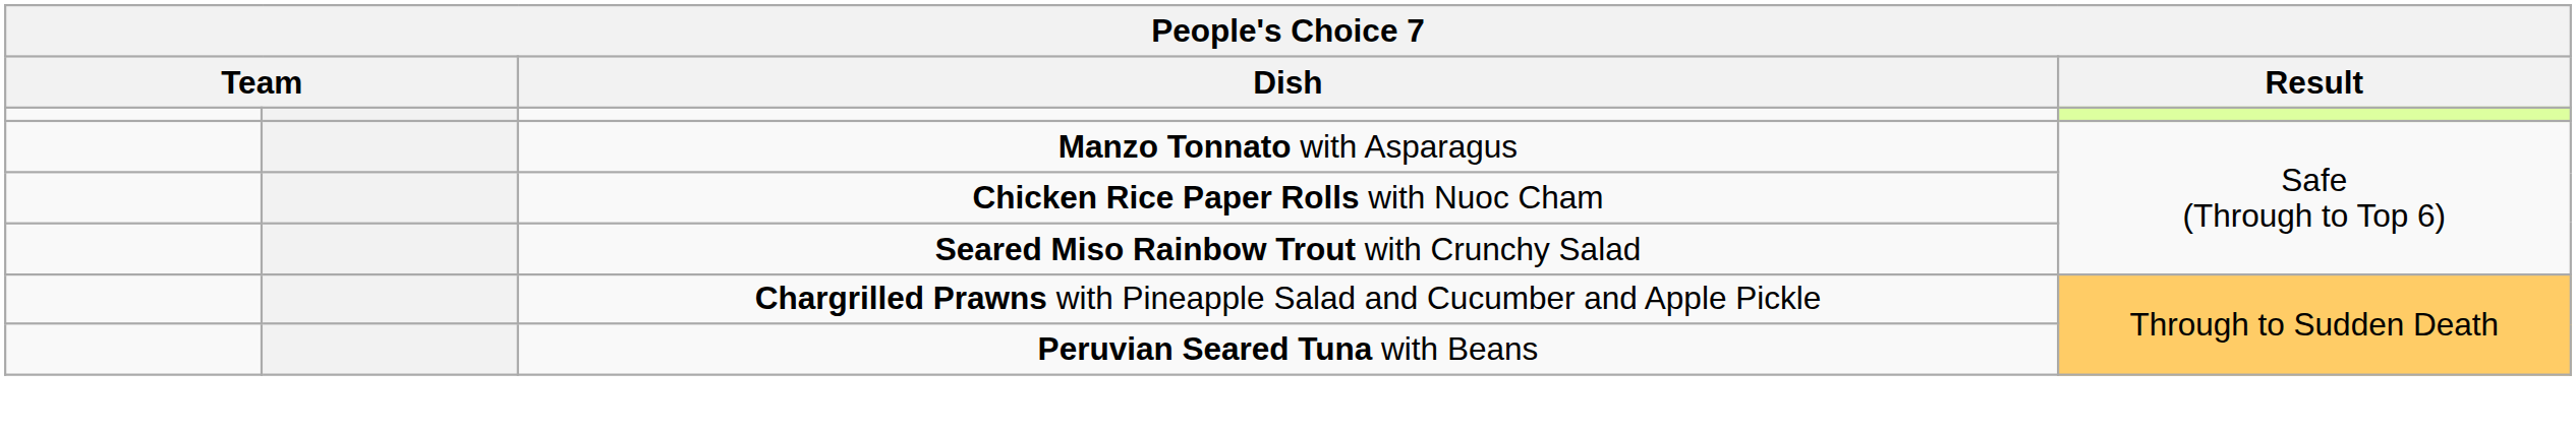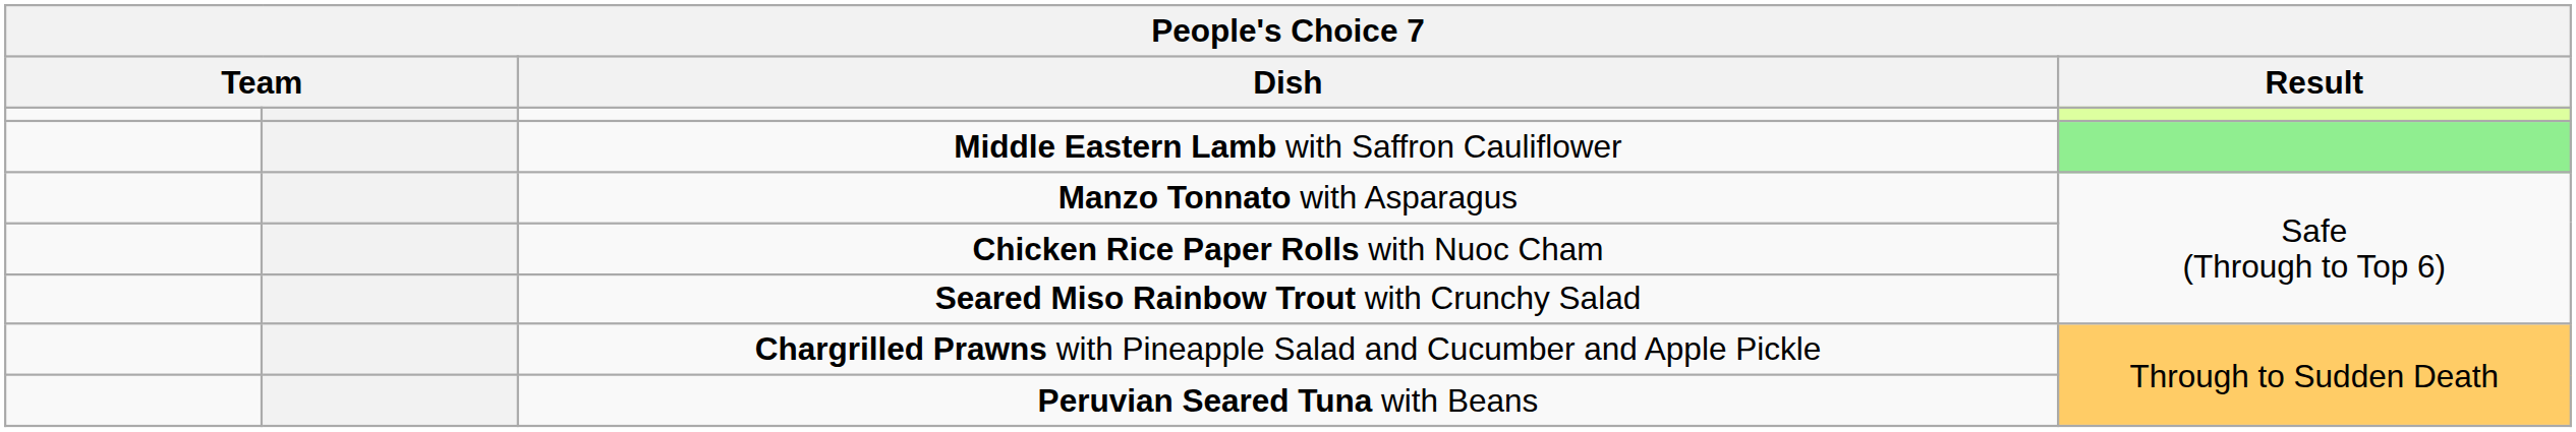+ row: Middle Eastern Lamb with Saffron Cauliflower
